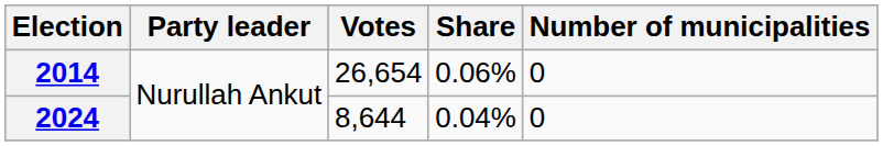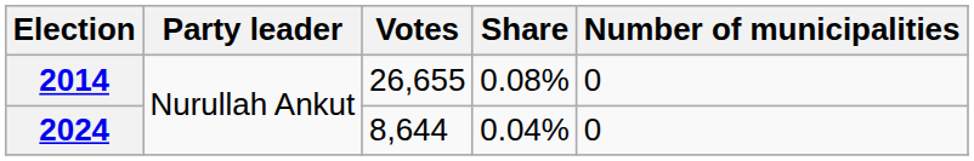2014 | Votes: 26,654 -> 26,655
2014 | Share: 0.06% -> 0.08%
